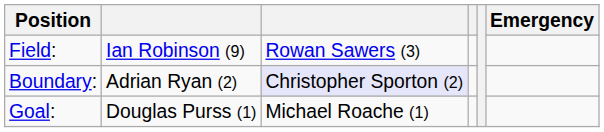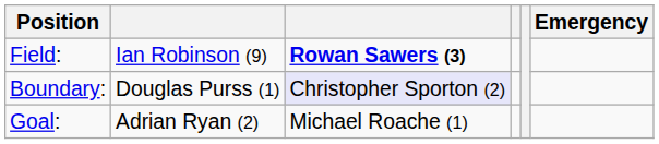Field: | column 3: normal -> bold
Boundary: | column 2: Adrian Ryan (2) -> Douglas Purss (1)
Goal: | column 2: Douglas Purss (1) -> Adrian Ryan (2)
